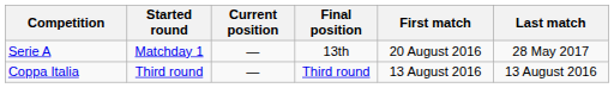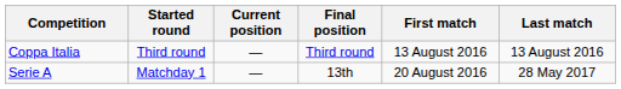rows swapped: Serie A <-> Coppa Italia
